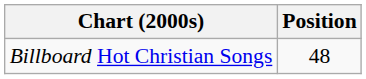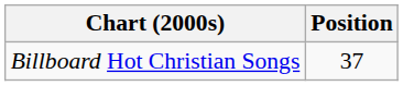Billboard Hot Christian Songs | Position: 48 -> 37
